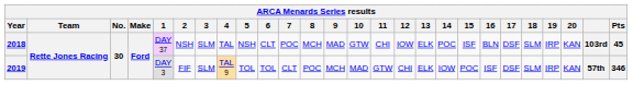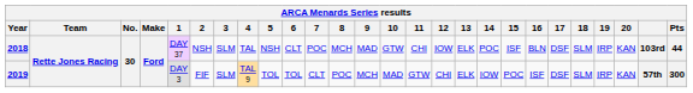2018 | Pts: 45 -> 44
2019 | Pts: 346 -> 300
